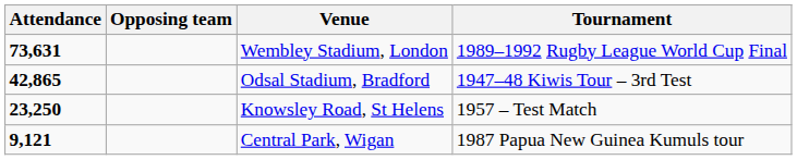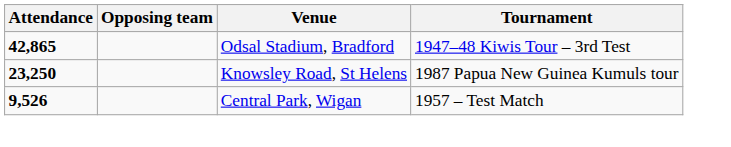- row: 73,631 | Wembley Stadium, London | 1989–1992 Rugby League World Cup Final
Knowsley Road, St Helens | Tournament: 1957 – Test Match -> 1987 Papua New Guinea Kumuls tour
Central Park, Wigan | Attendance: 9,121 -> 9,526
Central Park, Wigan | Tournament: 1987 Papua New Guinea Kumuls tour -> 1957 – Test Match
